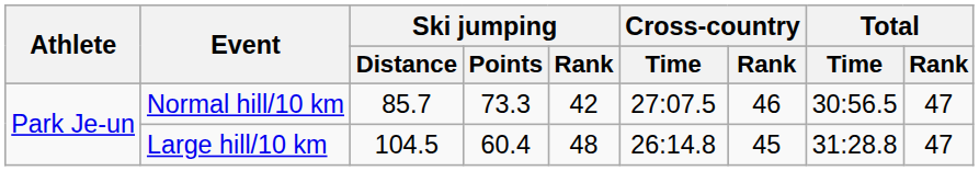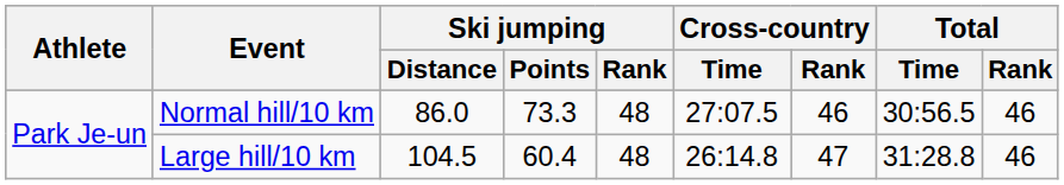Normal hill/10 km | Ski jumping / Distance: 85.7 -> 86.0
Normal hill/10 km | Ski jumping / Rank: 42 -> 48
Normal hill/10 km | Total / Rank: 47 -> 46
Large hill/10 km | Cross-country / Rank: 45 -> 47
Large hill/10 km | Total / Rank: 47 -> 46
